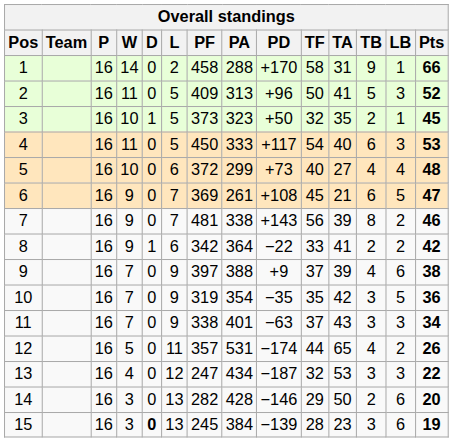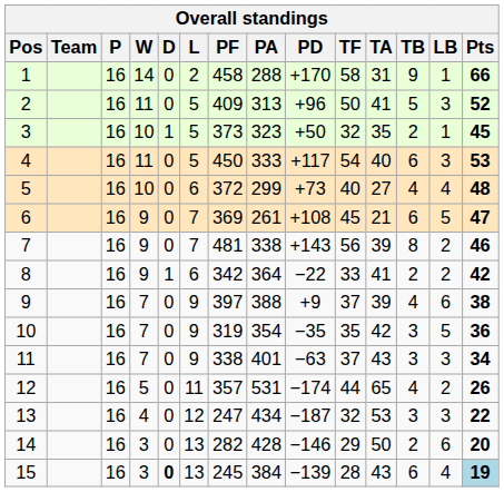15 | TA: 23 -> 43
15 | TB: 3 -> 6
15 | LB: 6 -> 4
15 | Pts: no background -> lightblue background
